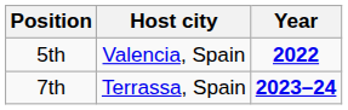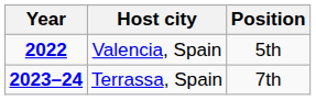columns swapped: Year <-> Position
